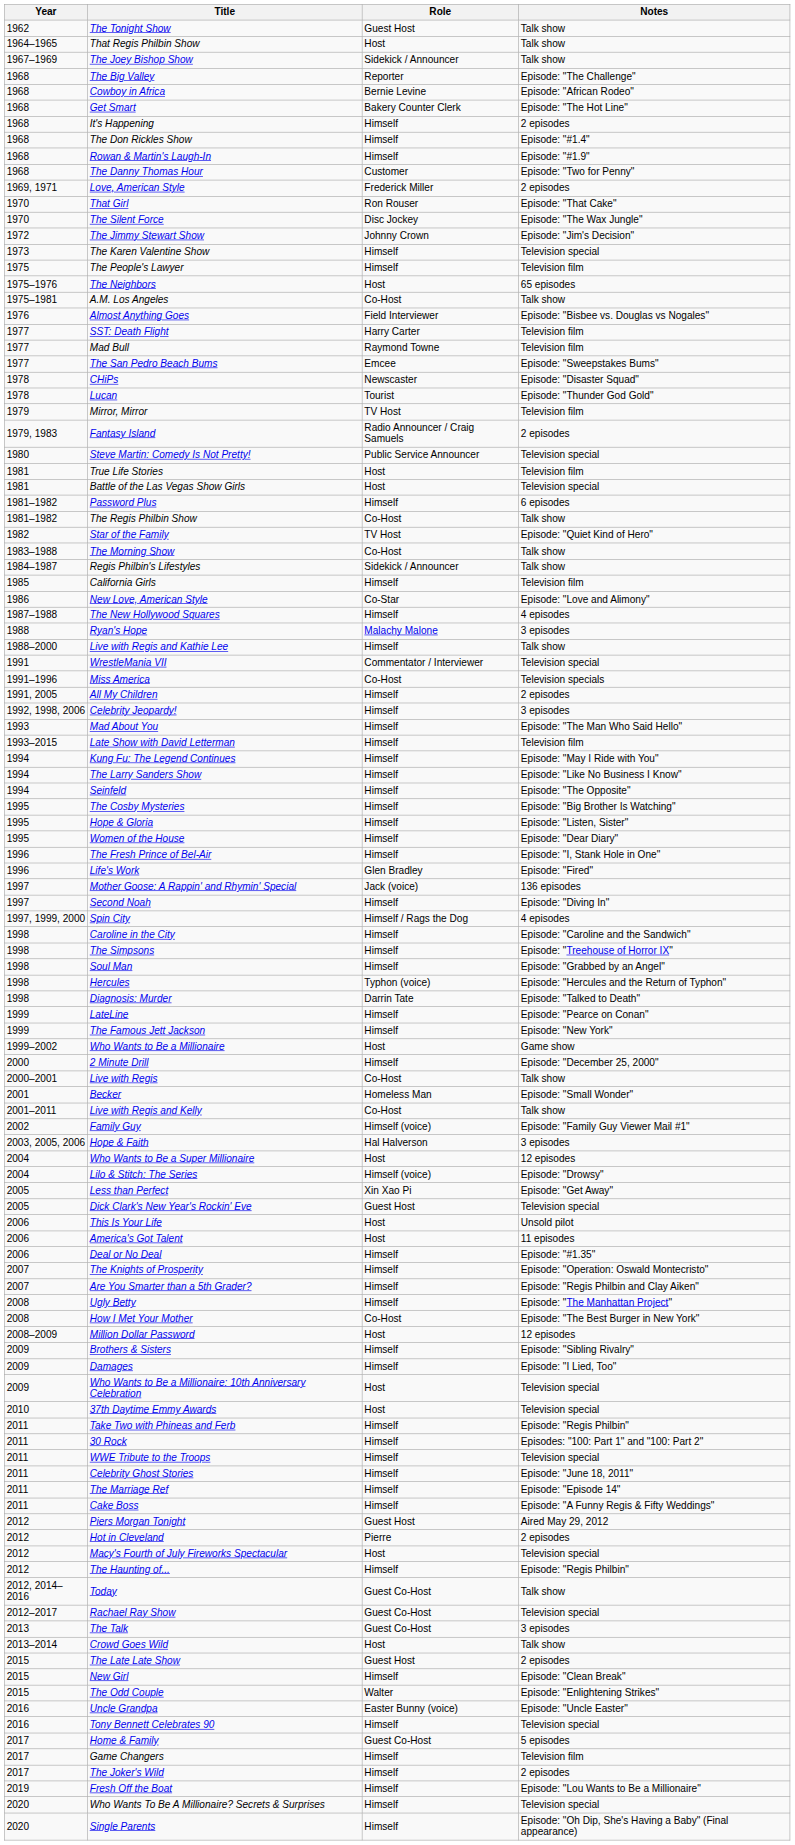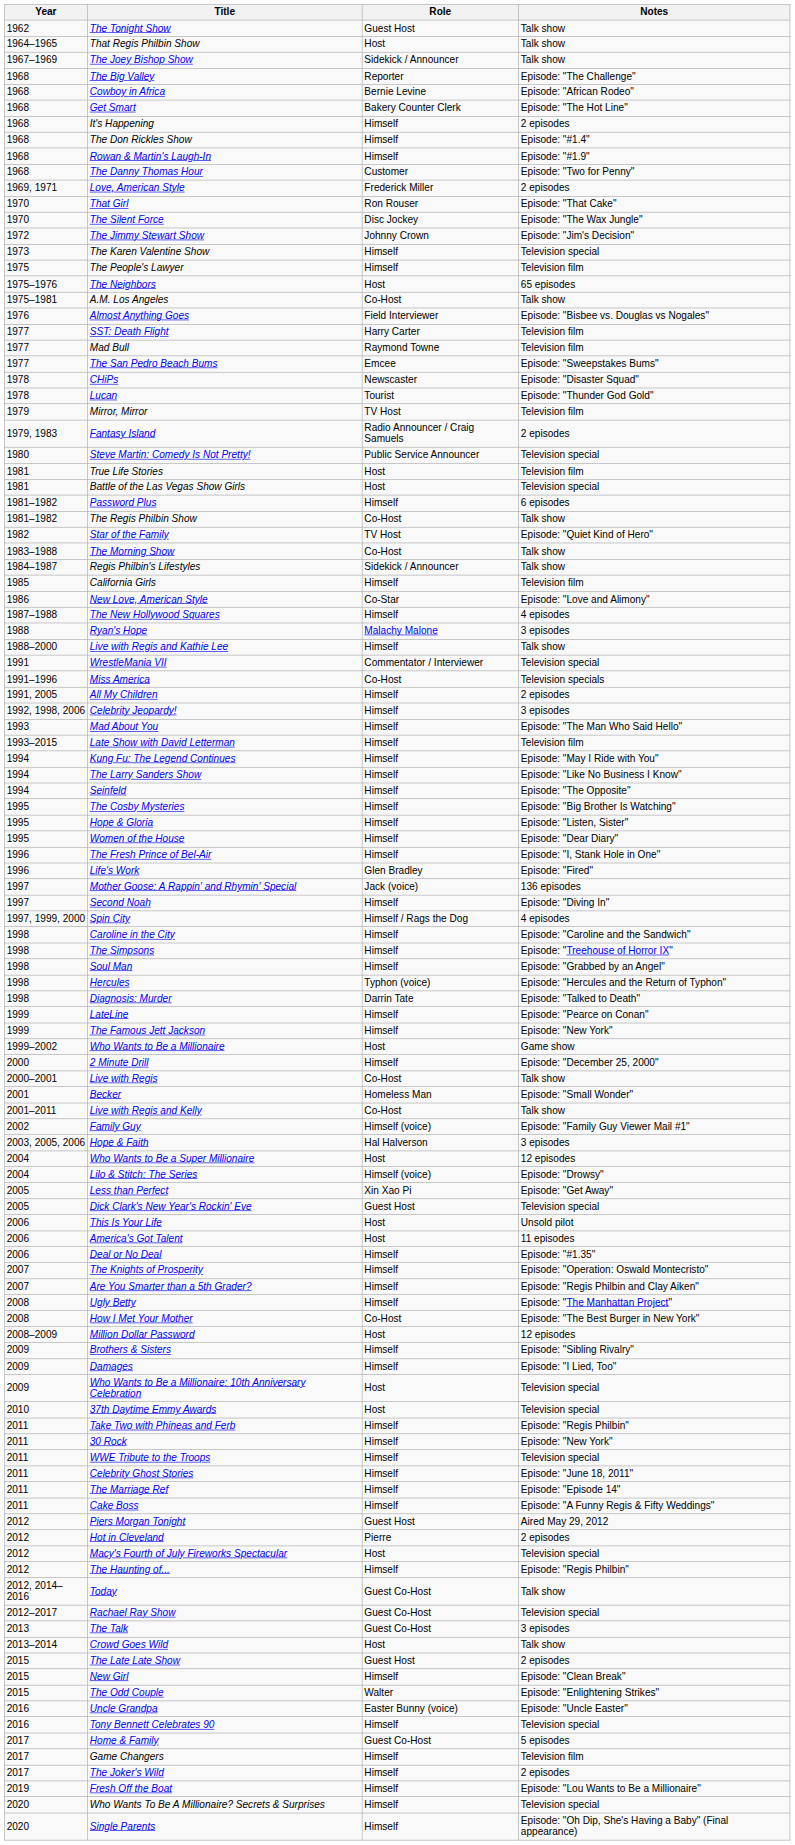30 Rock | Notes: Episodes: "100: Part 1" and "100: Part 2" -> Episode: "New York"
